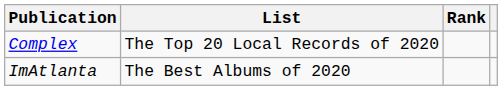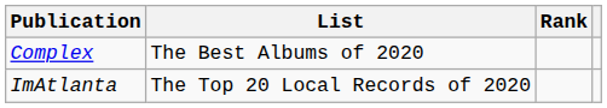Complex | List: The Top 20 Local Records of 2020 -> The Best Albums of 2020
ImAtlanta | List: The Best Albums of 2020 -> The Top 20 Local Records of 2020
